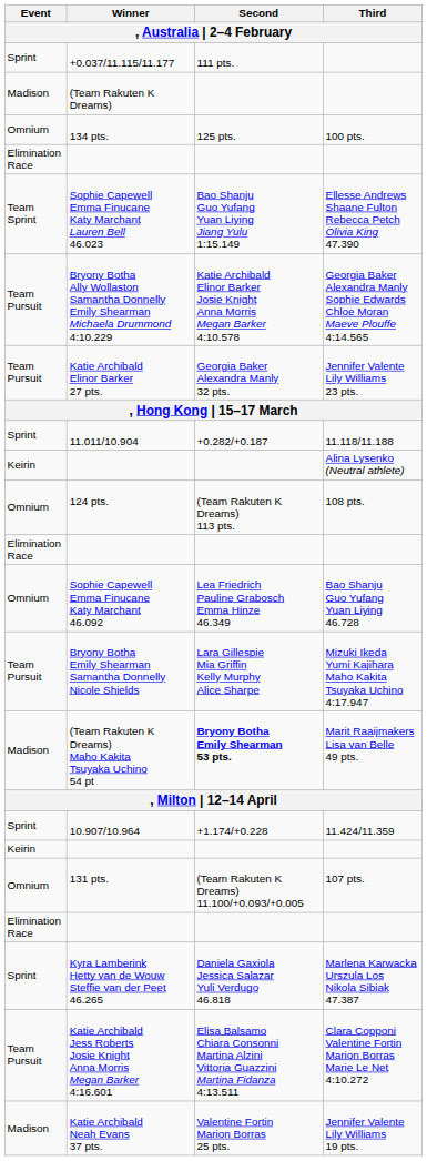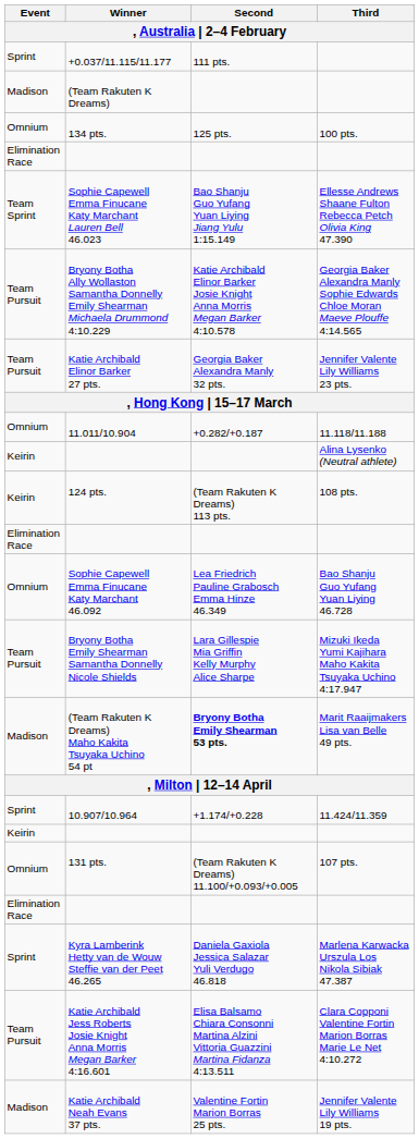11.011/10.904 | Event: Sprint -> Omnium
124 pts. | Event: Omnium -> Keirin
